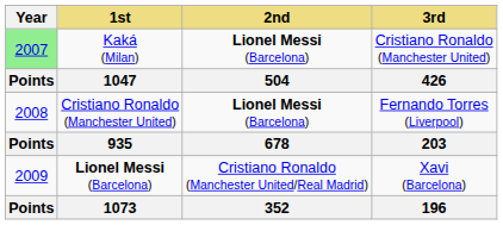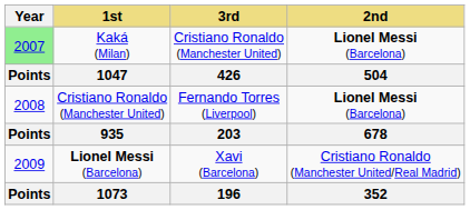columns swapped: 2nd <-> 3rd
